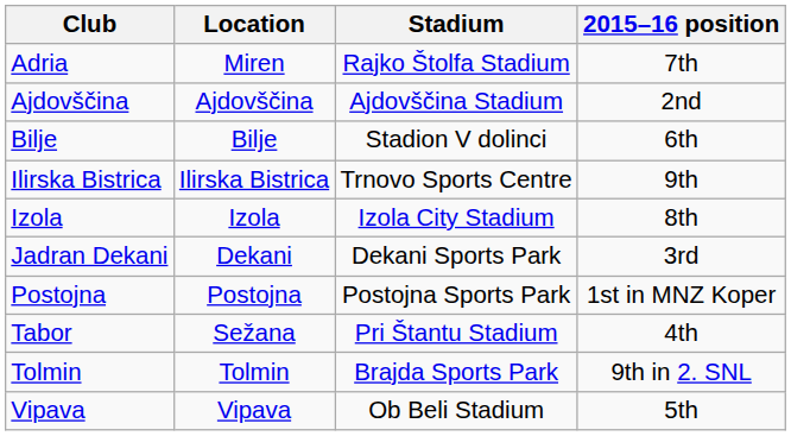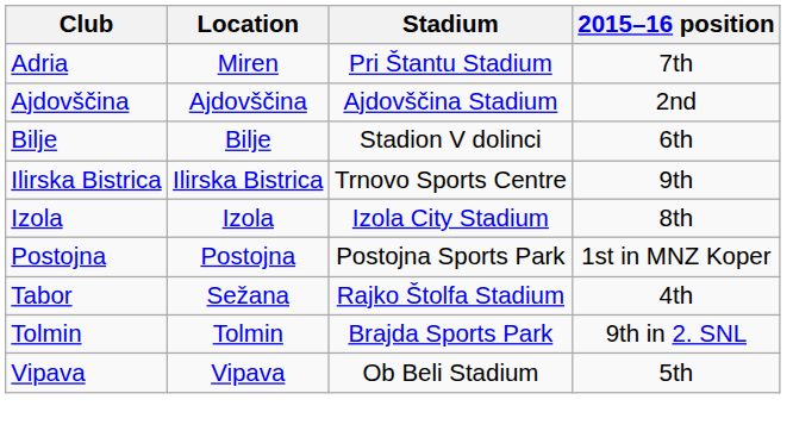Adria | Stadium: Rajko Štolfa Stadium -> Pri Štantu Stadium
- row: Jadran Dekani | Dekani | Dekani Sports Park | 3rd
Tabor | Stadium: Pri Štantu Stadium -> Rajko Štolfa Stadium
